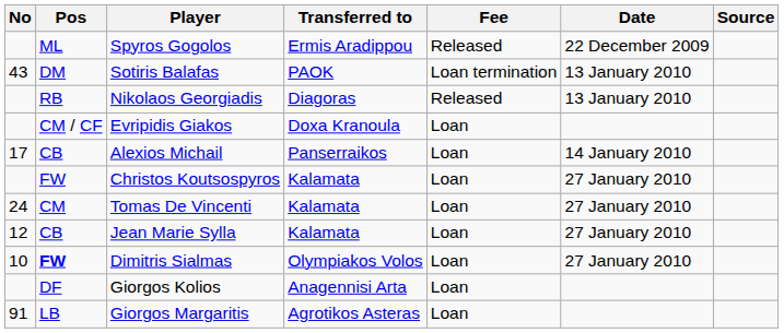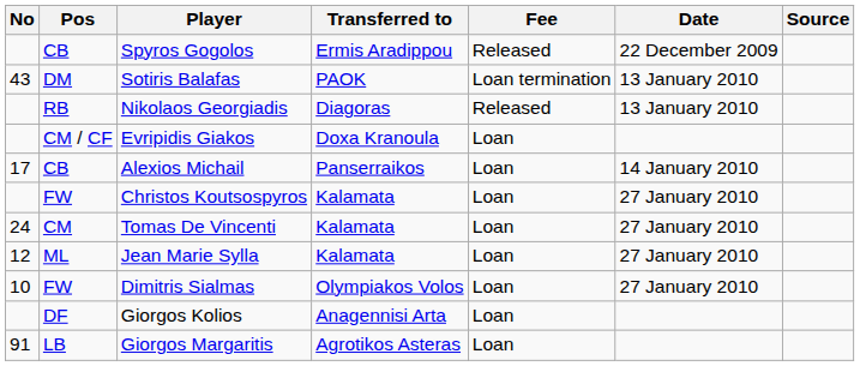Spyros Gogolos | Pos: ML -> CB
Jean Marie Sylla | Pos: CB -> ML
Dimitris Sialmas | Pos: bold -> normal
